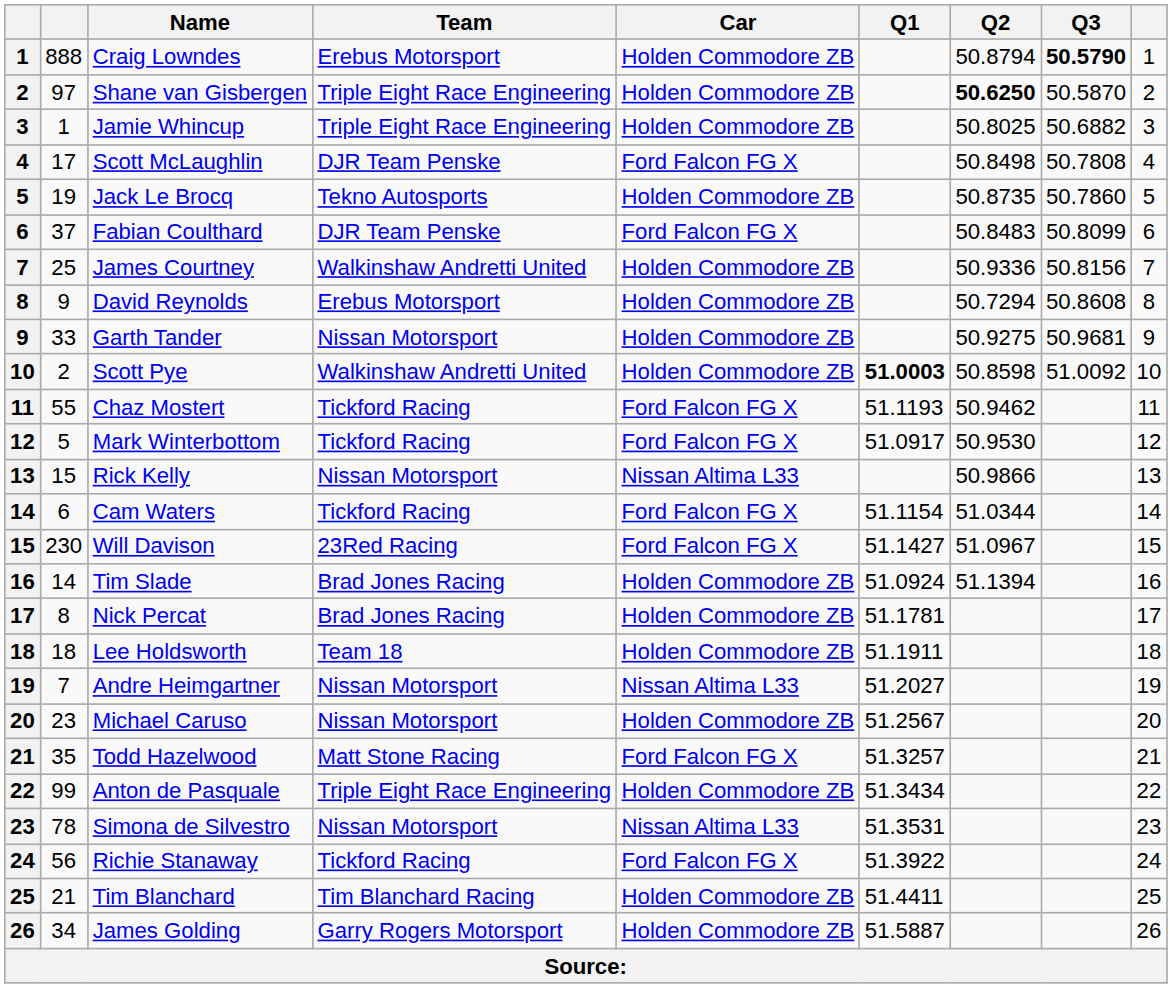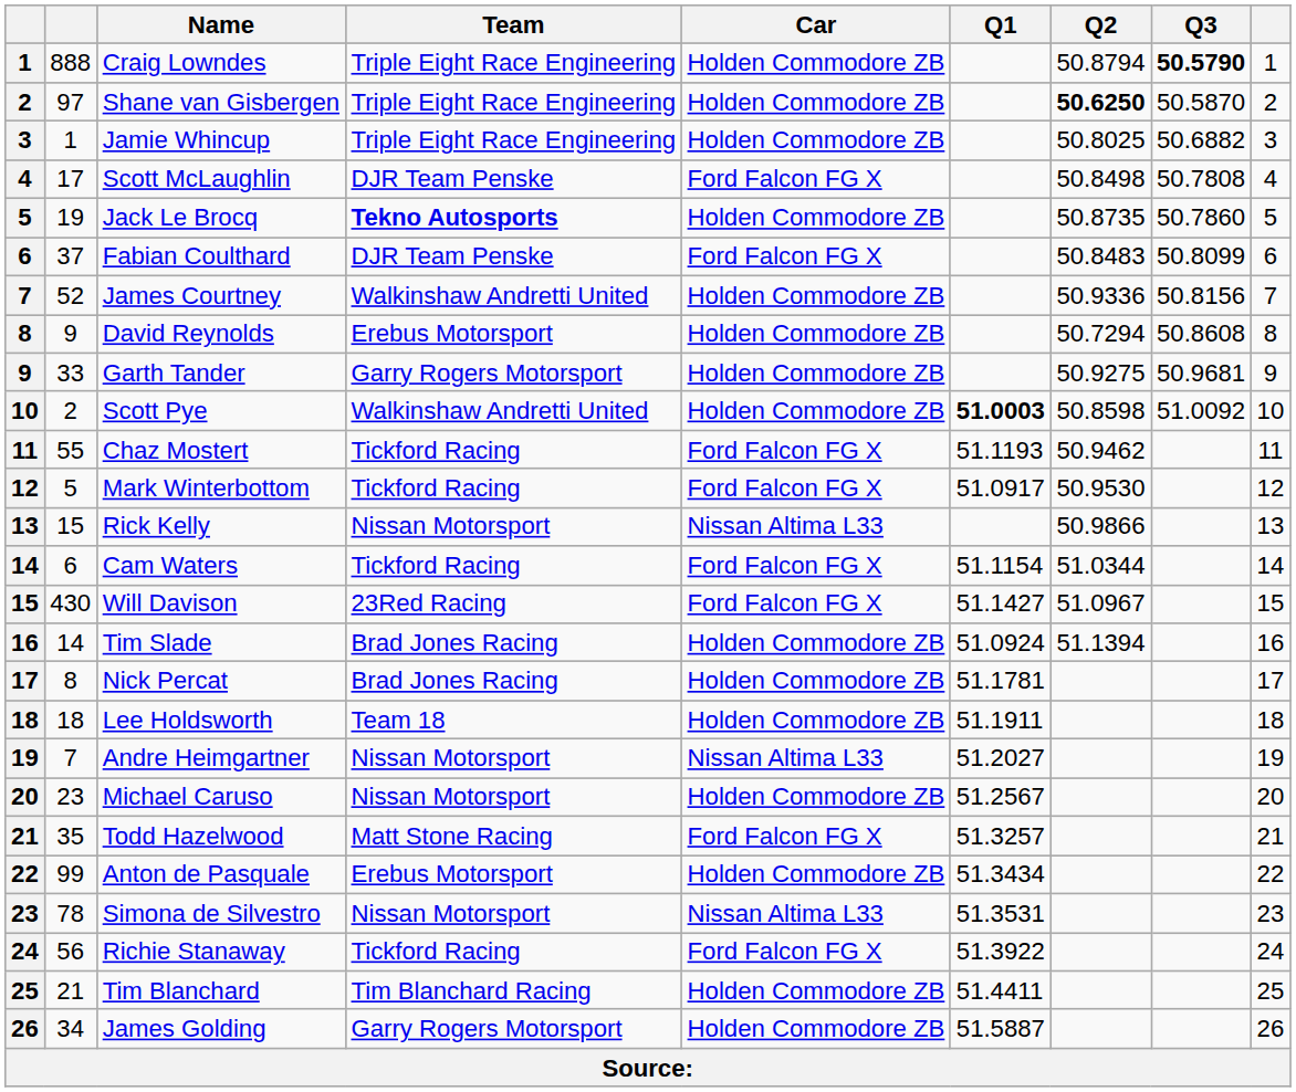Craig Lowndes | Team: Erebus Motorsport -> Triple Eight Race Engineering
Jack Le Brocq | Team: normal -> bold
James Courtney | column 2: 25 -> 52
Garth Tander | Team: Nissan Motorsport -> Garry Rogers Motorsport
Will Davison | column 2: 230 -> 430
Anton de Pasquale | Team: Triple Eight Race Engineering -> Erebus Motorsport
